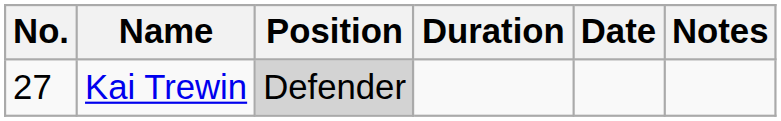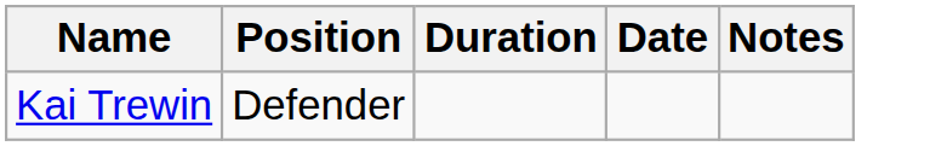- column: No. | 27
Kai Trewin | Position: lightgrey background -> no background
